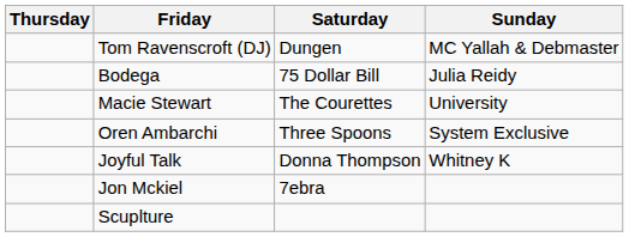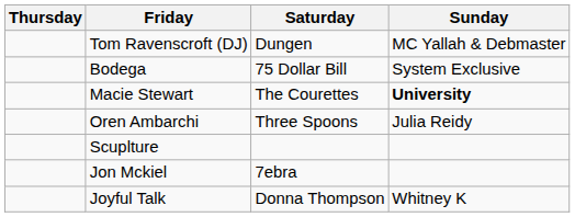Bodega | Sunday: Julia Reidy -> System Exclusive
Macie Stewart | Sunday: normal -> bold
Oren Ambarchi | Sunday: System Exclusive -> Julia Reidy
rows swapped: Joyful Talk <-> Scuplture
